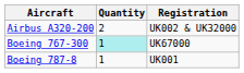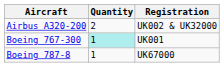Boeing 767-300 | Registration: UK67000 -> UK001
Boeing 787-8 | Registration: UK001 -> UK67000
